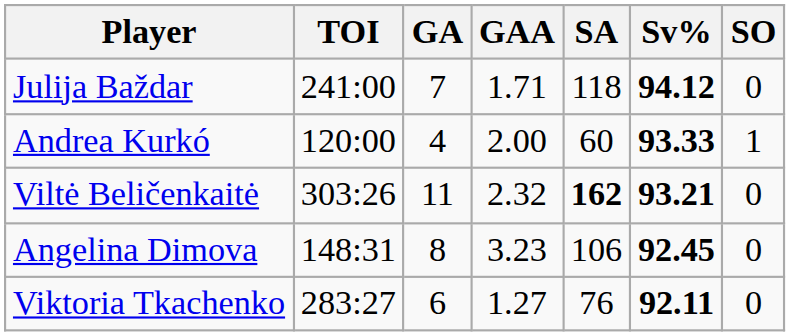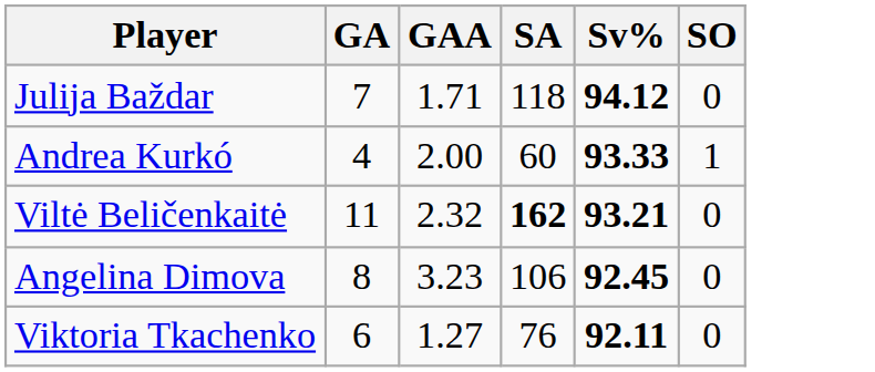- column: TOI | 241:00 | 120:00 | 303:26 | 148:31 | 283:27
